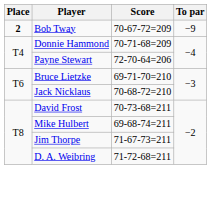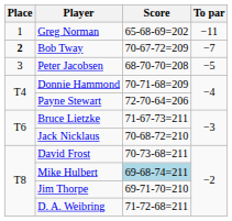+ row: 1 | Greg Norman | 65-68-69=202 | −11
Bob Tway | To par: −9 -> −7
+ row: 3 | Peter Jacobsen | 68-70-70=208 | −5
Bruce Lietzke | Score: 69-71-70=210 -> 71-67-73=211
Mike Hulbert | Score: no background -> lightblue background
Jim Thorpe | Score: 71-67-73=211 -> 69-71-70=210
